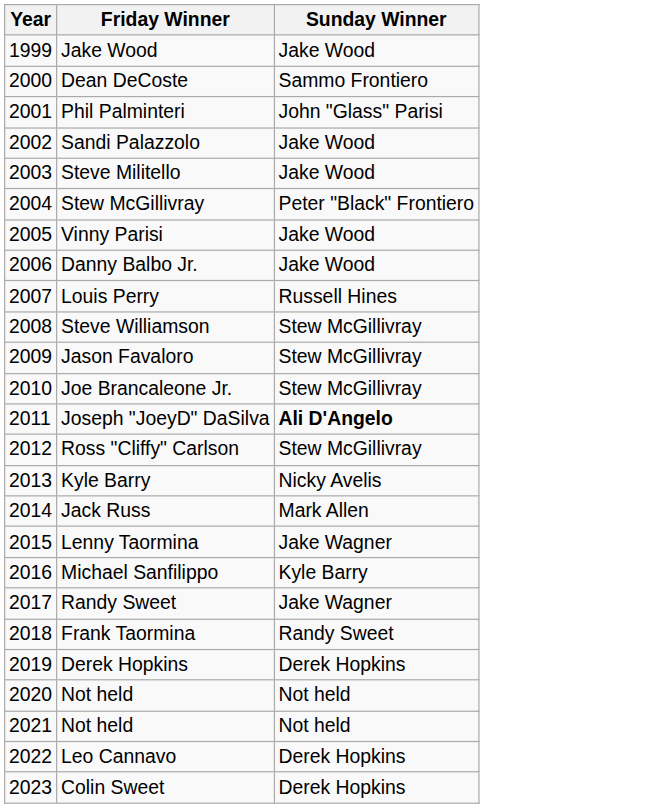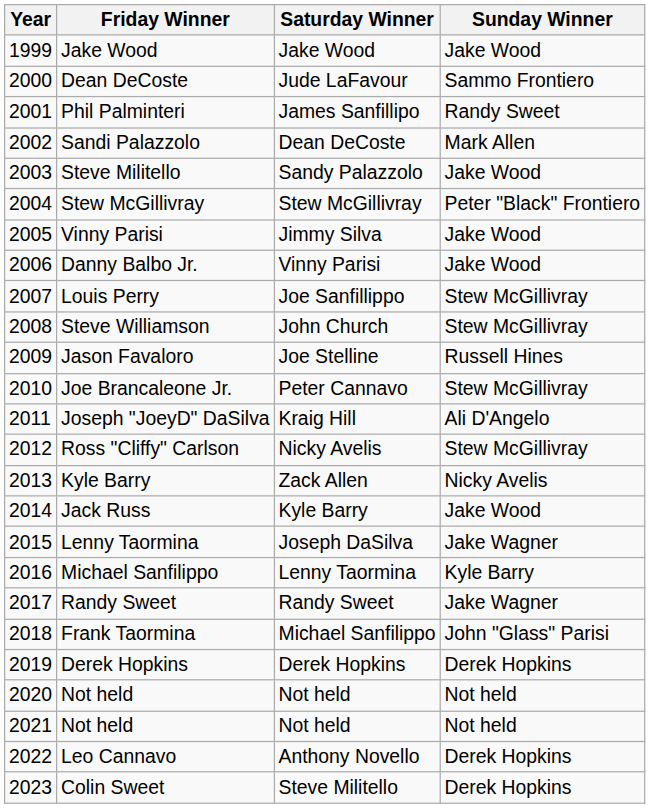+ column: Saturday Winner | Jake Wood | Jude LaFavour | James Sanfillipo | Dean DeCoste | Sandy Palazzolo | Stew McGillivray | Jimmy Silva | Vinny Parisi | Joe Sanfillippo | John Church | Joe Stelline | Peter Cannavo | Kraig Hill | Nicky Avelis | Zack Allen | Kyle Barry | Joseph DaSilva | Lenny Taormina | Randy Sweet | Michael Sanfilippo | Derek Hopkins | Not held | Not held | Anthony Novello | Steve Militello
Phil Palminteri | Sunday Winner: John "Glass" Parisi -> Randy Sweet
Sandi Palazzolo | Sunday Winner: Jake Wood -> Mark Allen
Louis Perry | Sunday Winner: Russell Hines -> Stew McGillivray
Jason Favaloro | Sunday Winner: Stew McGillivray -> Russell Hines
Joseph "JoeyD" DaSilva | Sunday Winner: bold -> normal
Jack Russ | Sunday Winner: Mark Allen -> Jake Wood
Frank Taormina | Sunday Winner: Randy Sweet -> John "Glass" Parisi
